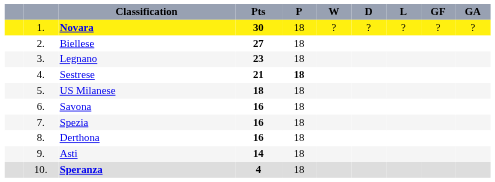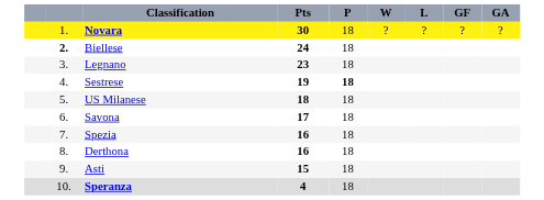- column: D | ?
Biellese | column 2: normal -> bold
Biellese | Pts: 27 -> 24
Sestrese | Pts: 21 -> 19
Savona | Pts: 16 -> 17
Asti | Pts: 14 -> 15
